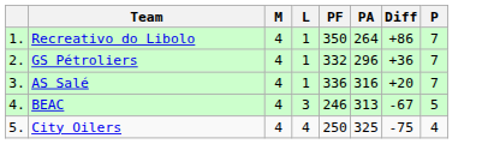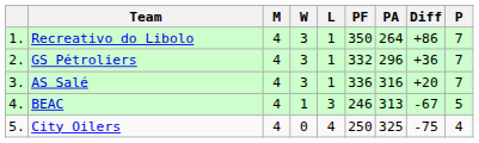+ column: W | 3 | 3 | 3 | 1 | 0
